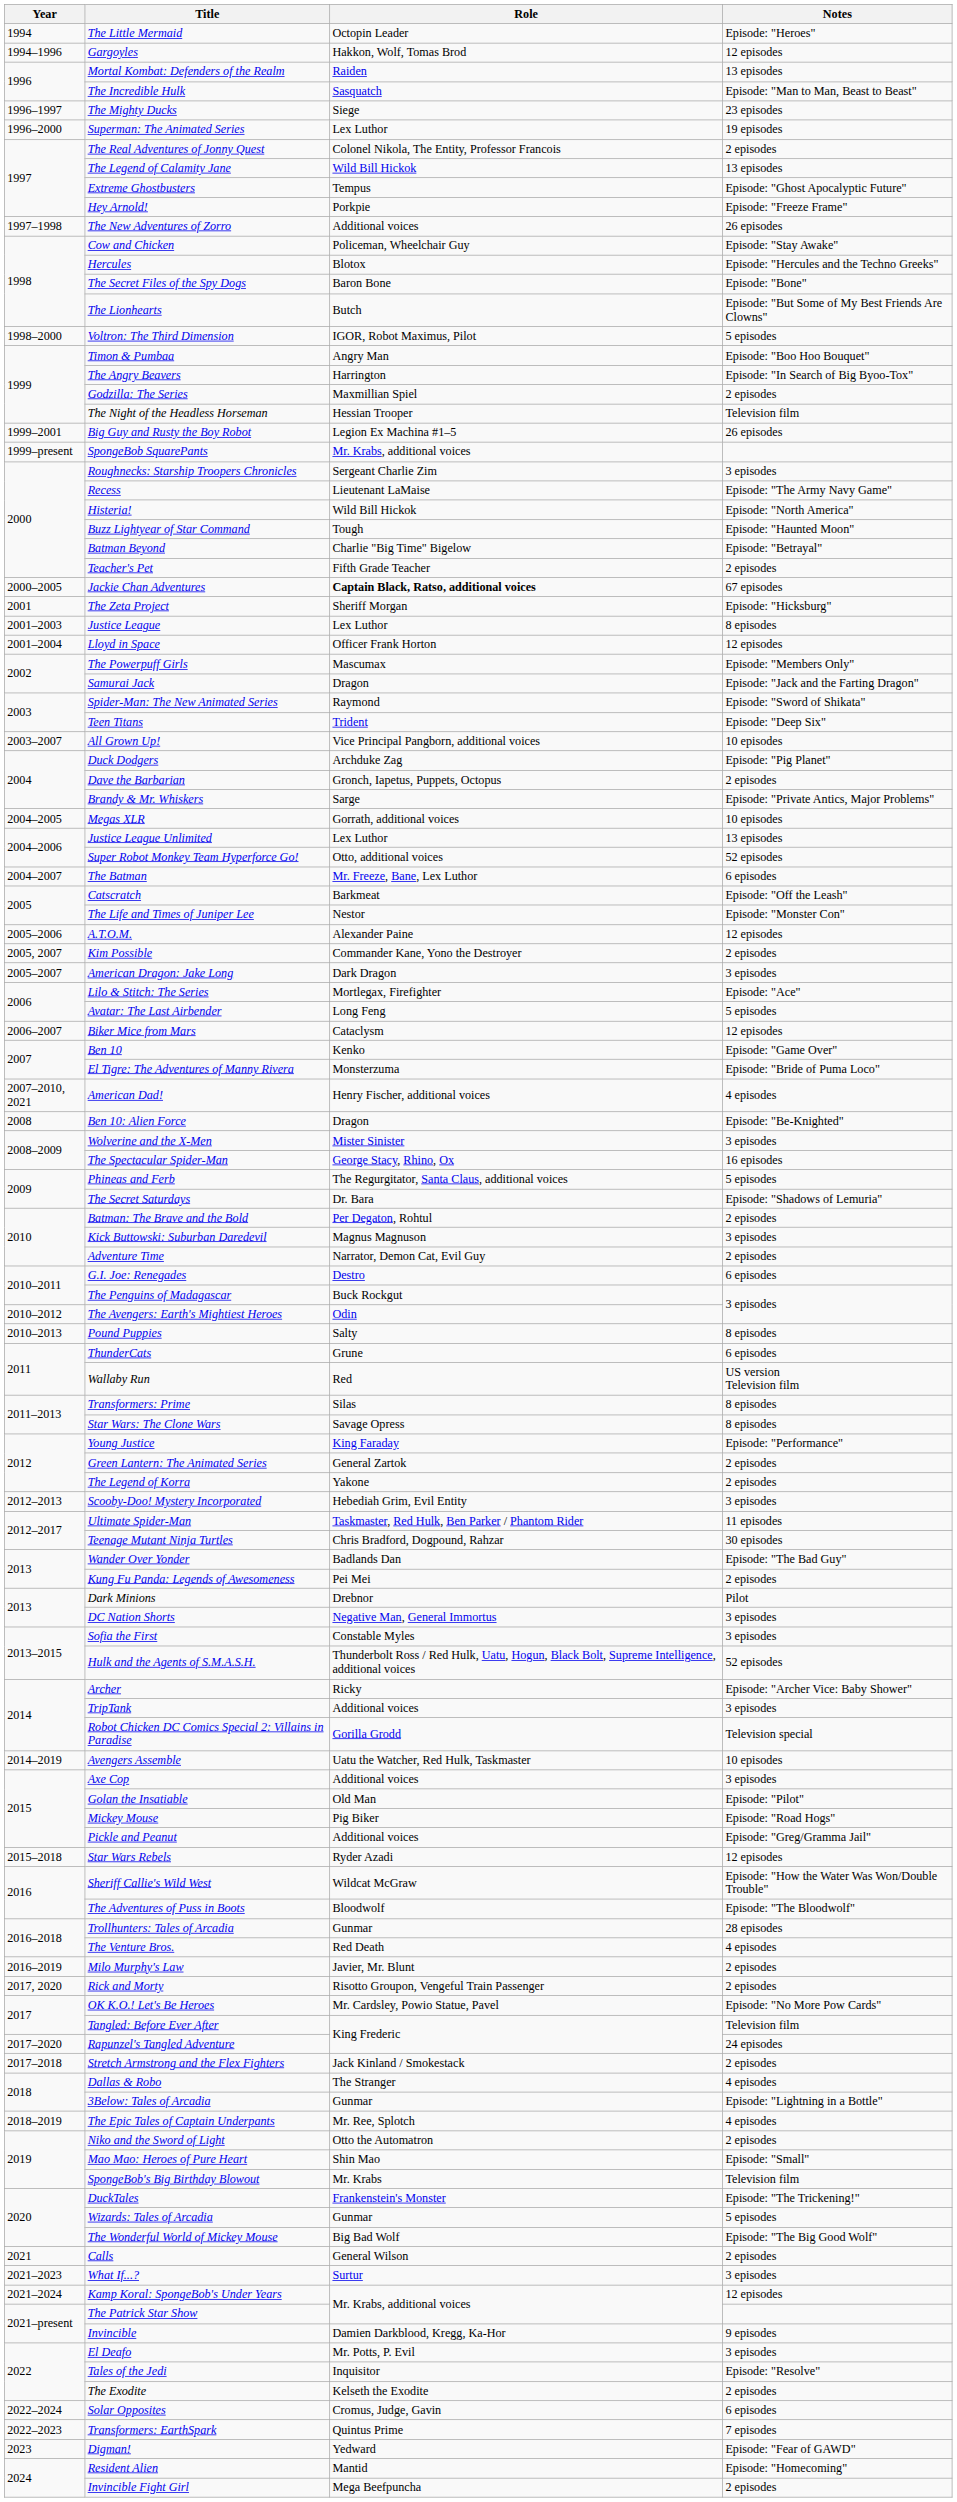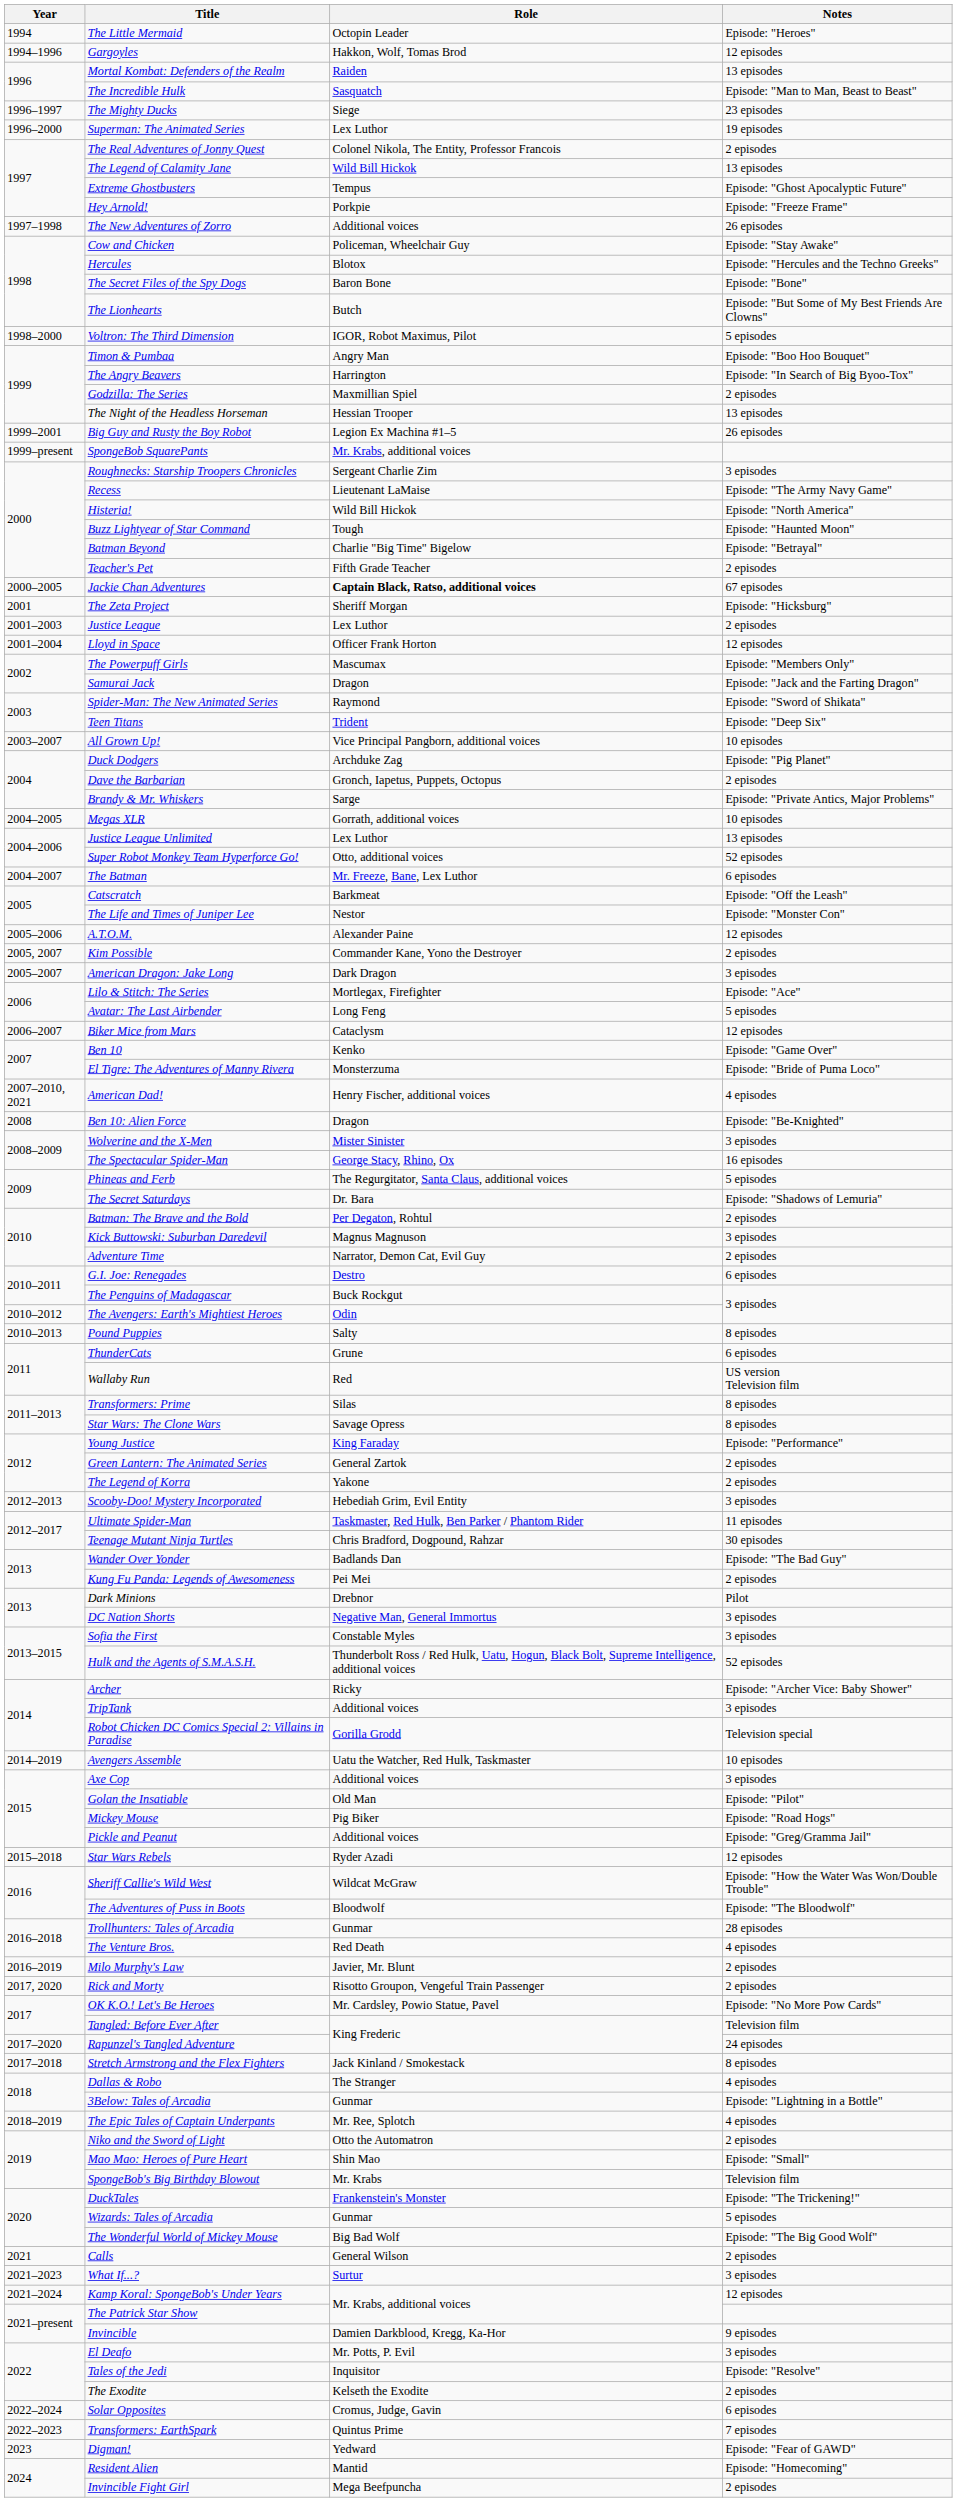The Night of the Headless Horseman | Notes: Television film -> 13 episodes
Justice League | Notes: 8 episodes -> 2 episodes
Stretch Armstrong and the Flex Fighters | Notes: 2 episodes -> 8 episodes
